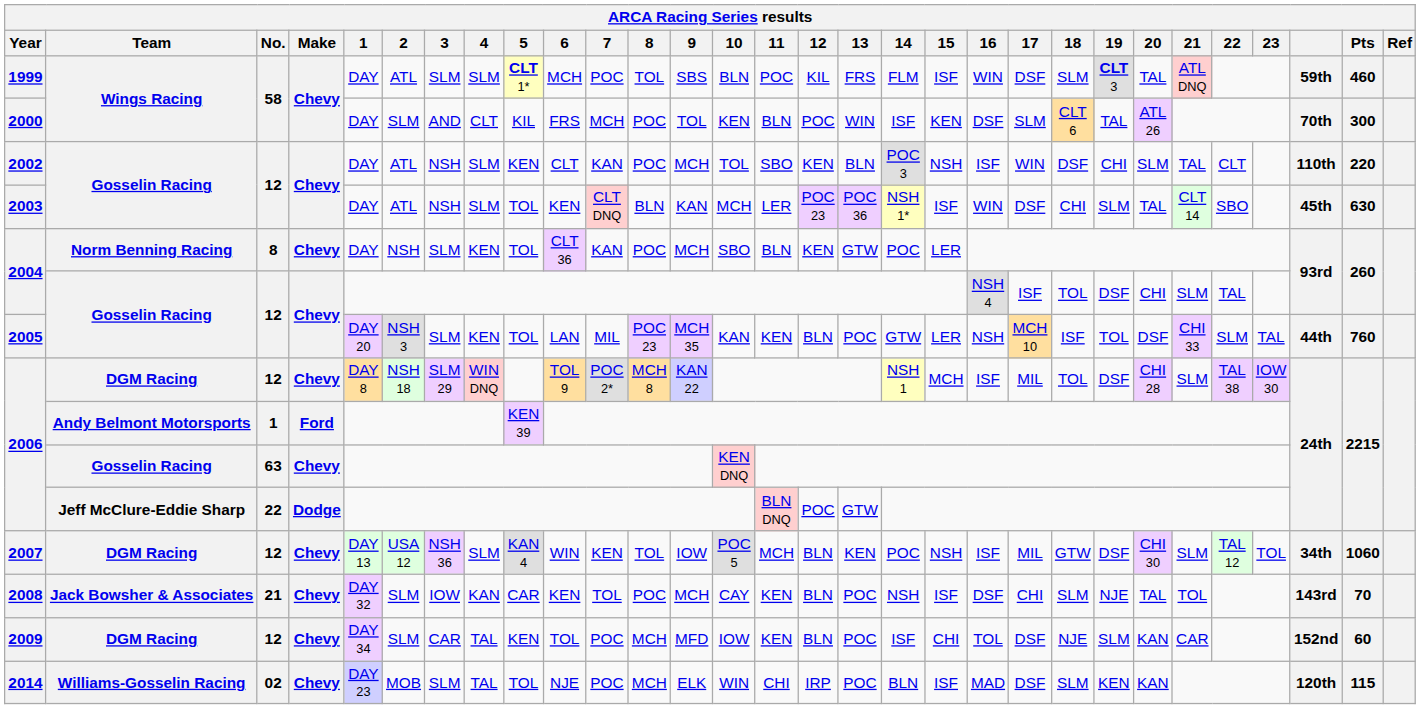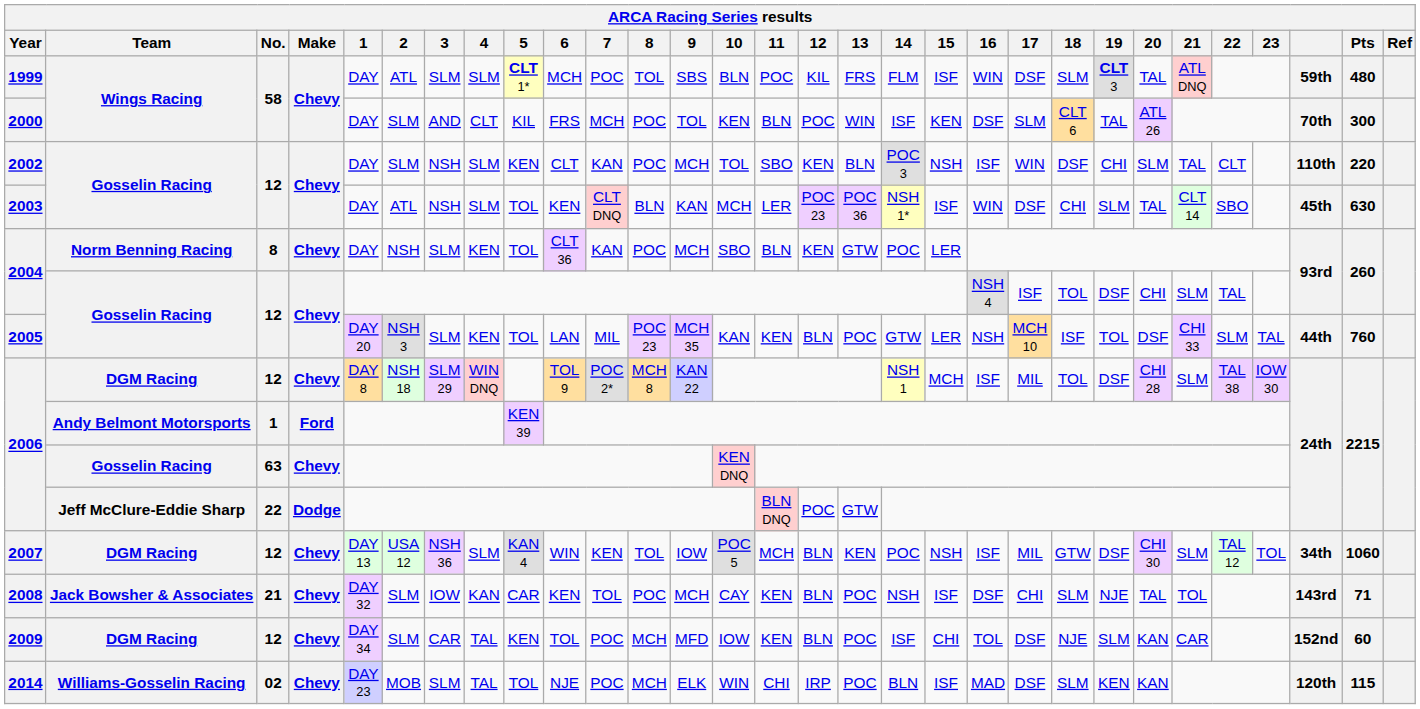1999 | Pts: 460 -> 480
2002 | 2: ATL -> SLM
2008 | Pts: 70 -> 71
